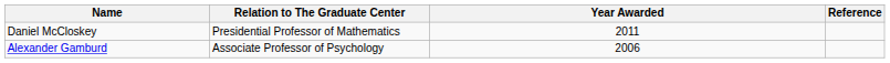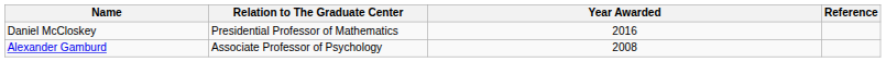Daniel McCloskey | Year Awarded: 2011 -> 2016
Alexander Gamburd | Year Awarded: 2006 -> 2008
